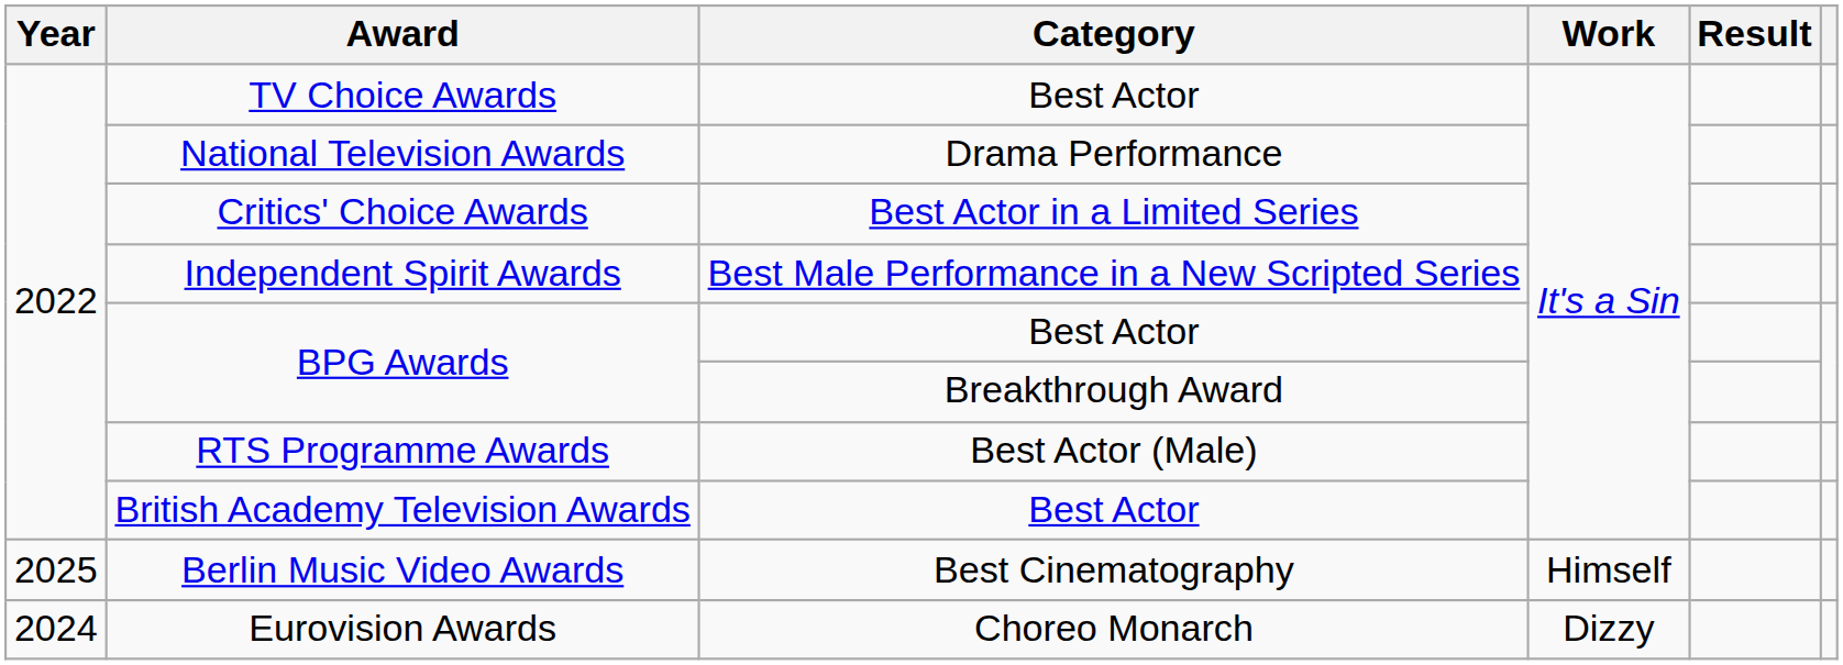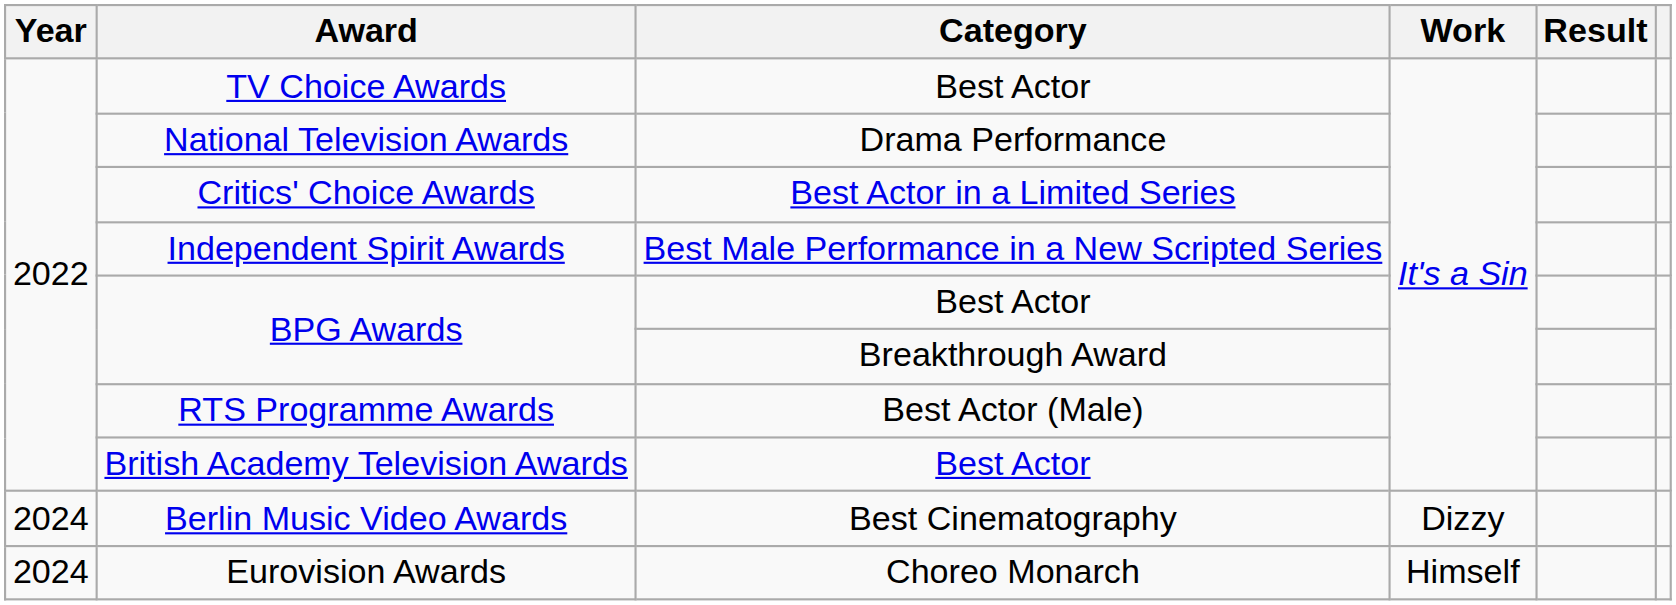Berlin Music Video Awards | Year: 2025 -> 2024
Berlin Music Video Awards | Work: Himself -> Dizzy
Eurovision Awards | Work: Dizzy -> Himself
